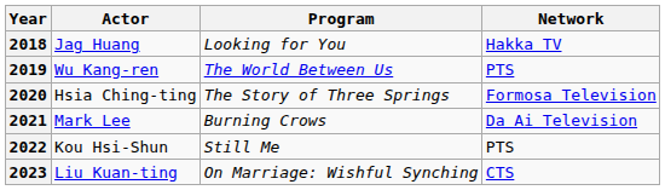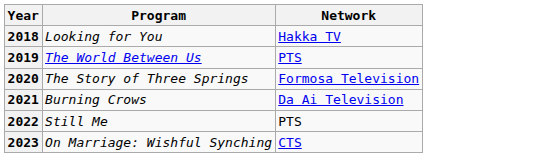- column: Actor | Jag Huang | Wu Kang-ren | Hsia Ching-ting | Mark Lee | Kou Hsi-Shun | Liu Kuan-ting
